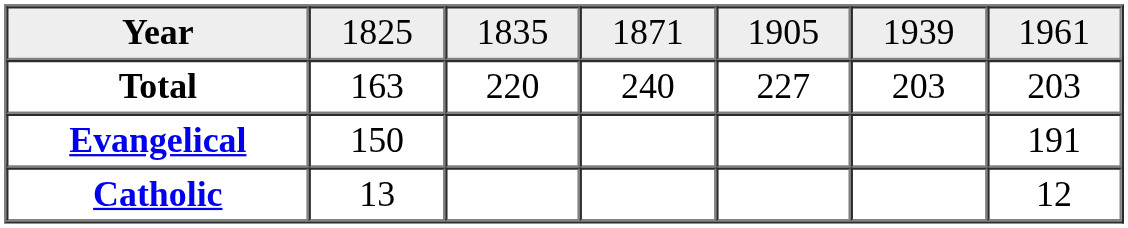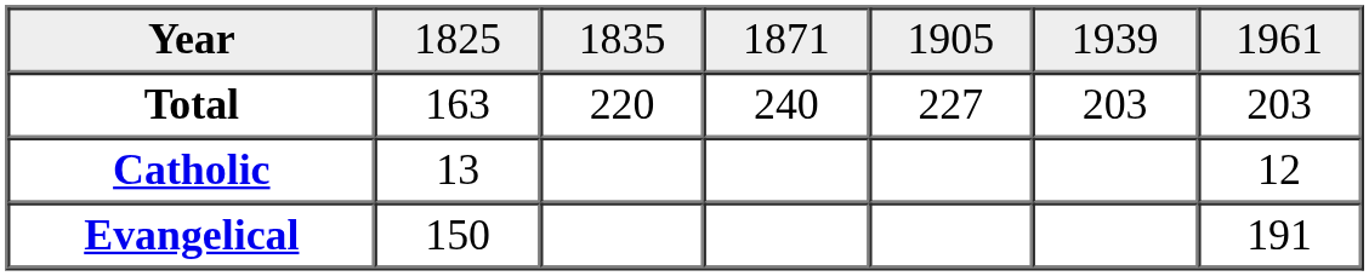rows swapped: Catholic <-> Evangelical
